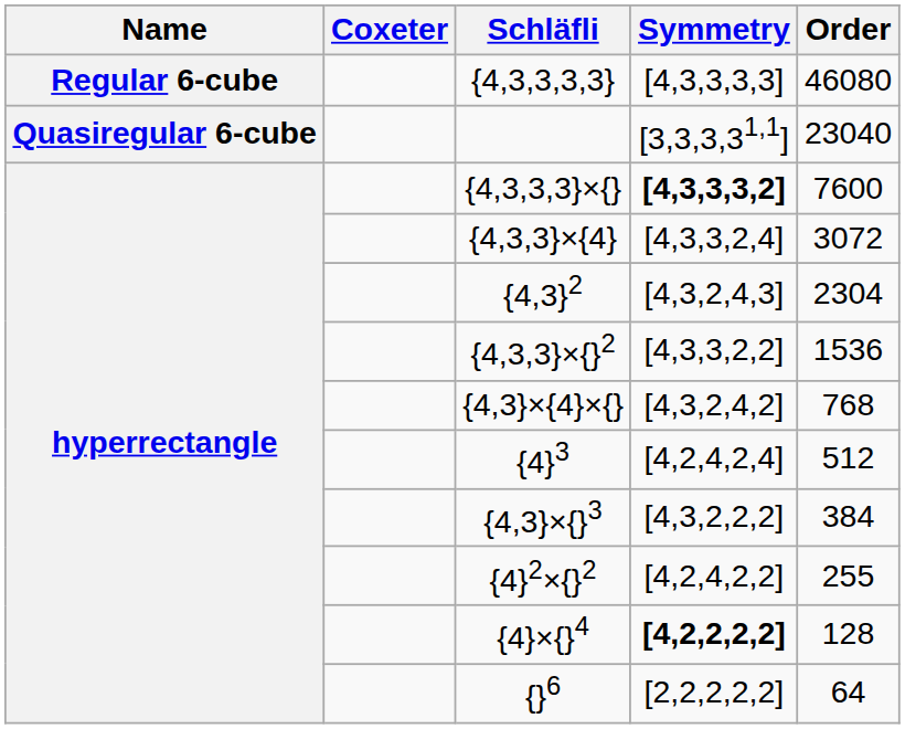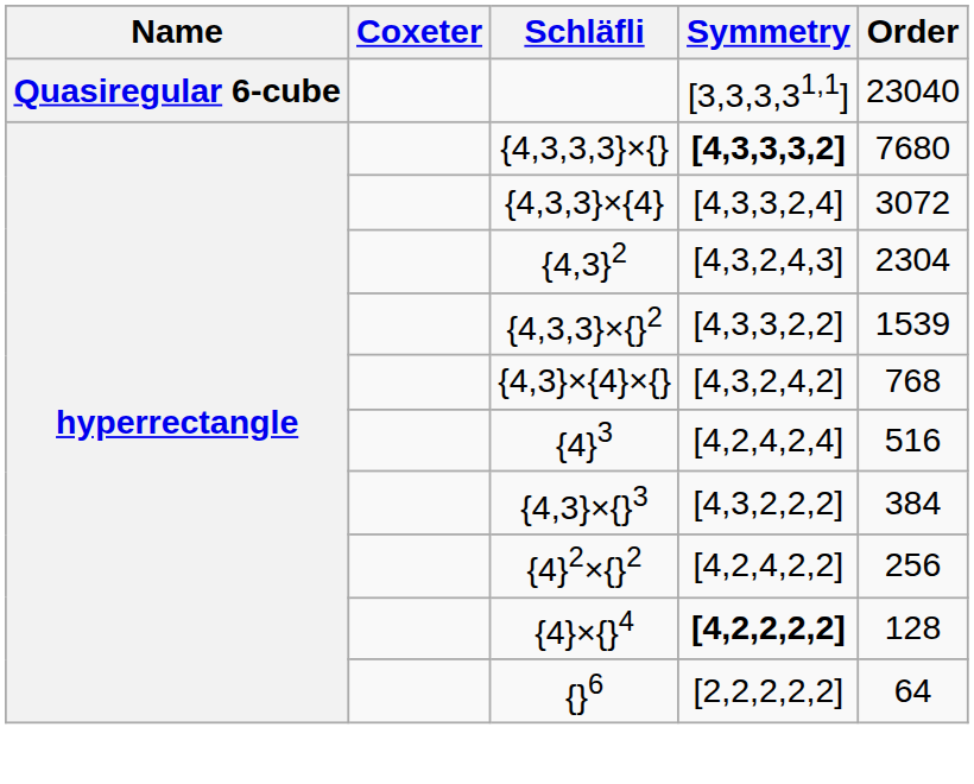- row: Regular 6-cube | {4,3,3,3,3} | [4,3,3,3,3] | 46080
{4,3,3,3}×{} | Order: 7600 -> 7680
{4,3,3}×{}2 | Order: 1536 -> 1539
{4}3 | Order: 512 -> 516
{4}2×{}2 | Order: 255 -> 256
